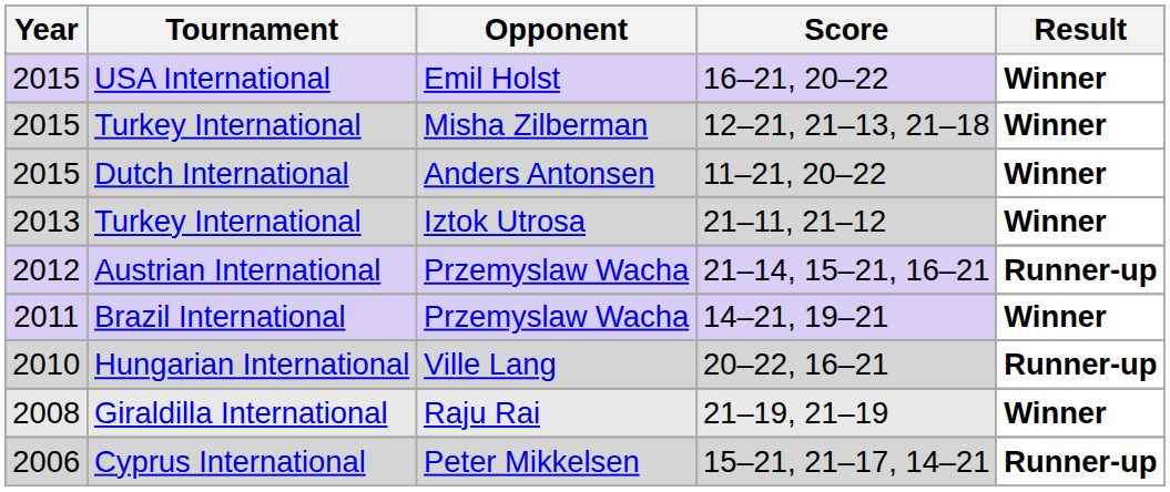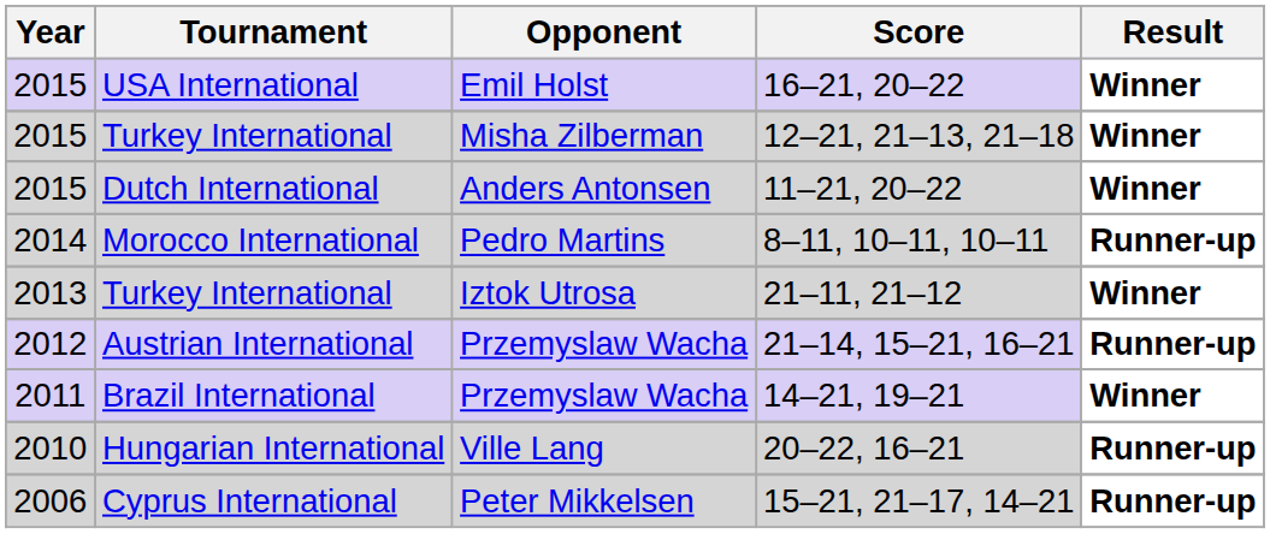+ row: 2014 | Morocco International | Pedro Martins | 8–11, 10–11, 10–11 | Runner-up
- row: 2008 | Giraldilla International | Raju Rai | 21–19, 21–19 | Winner
